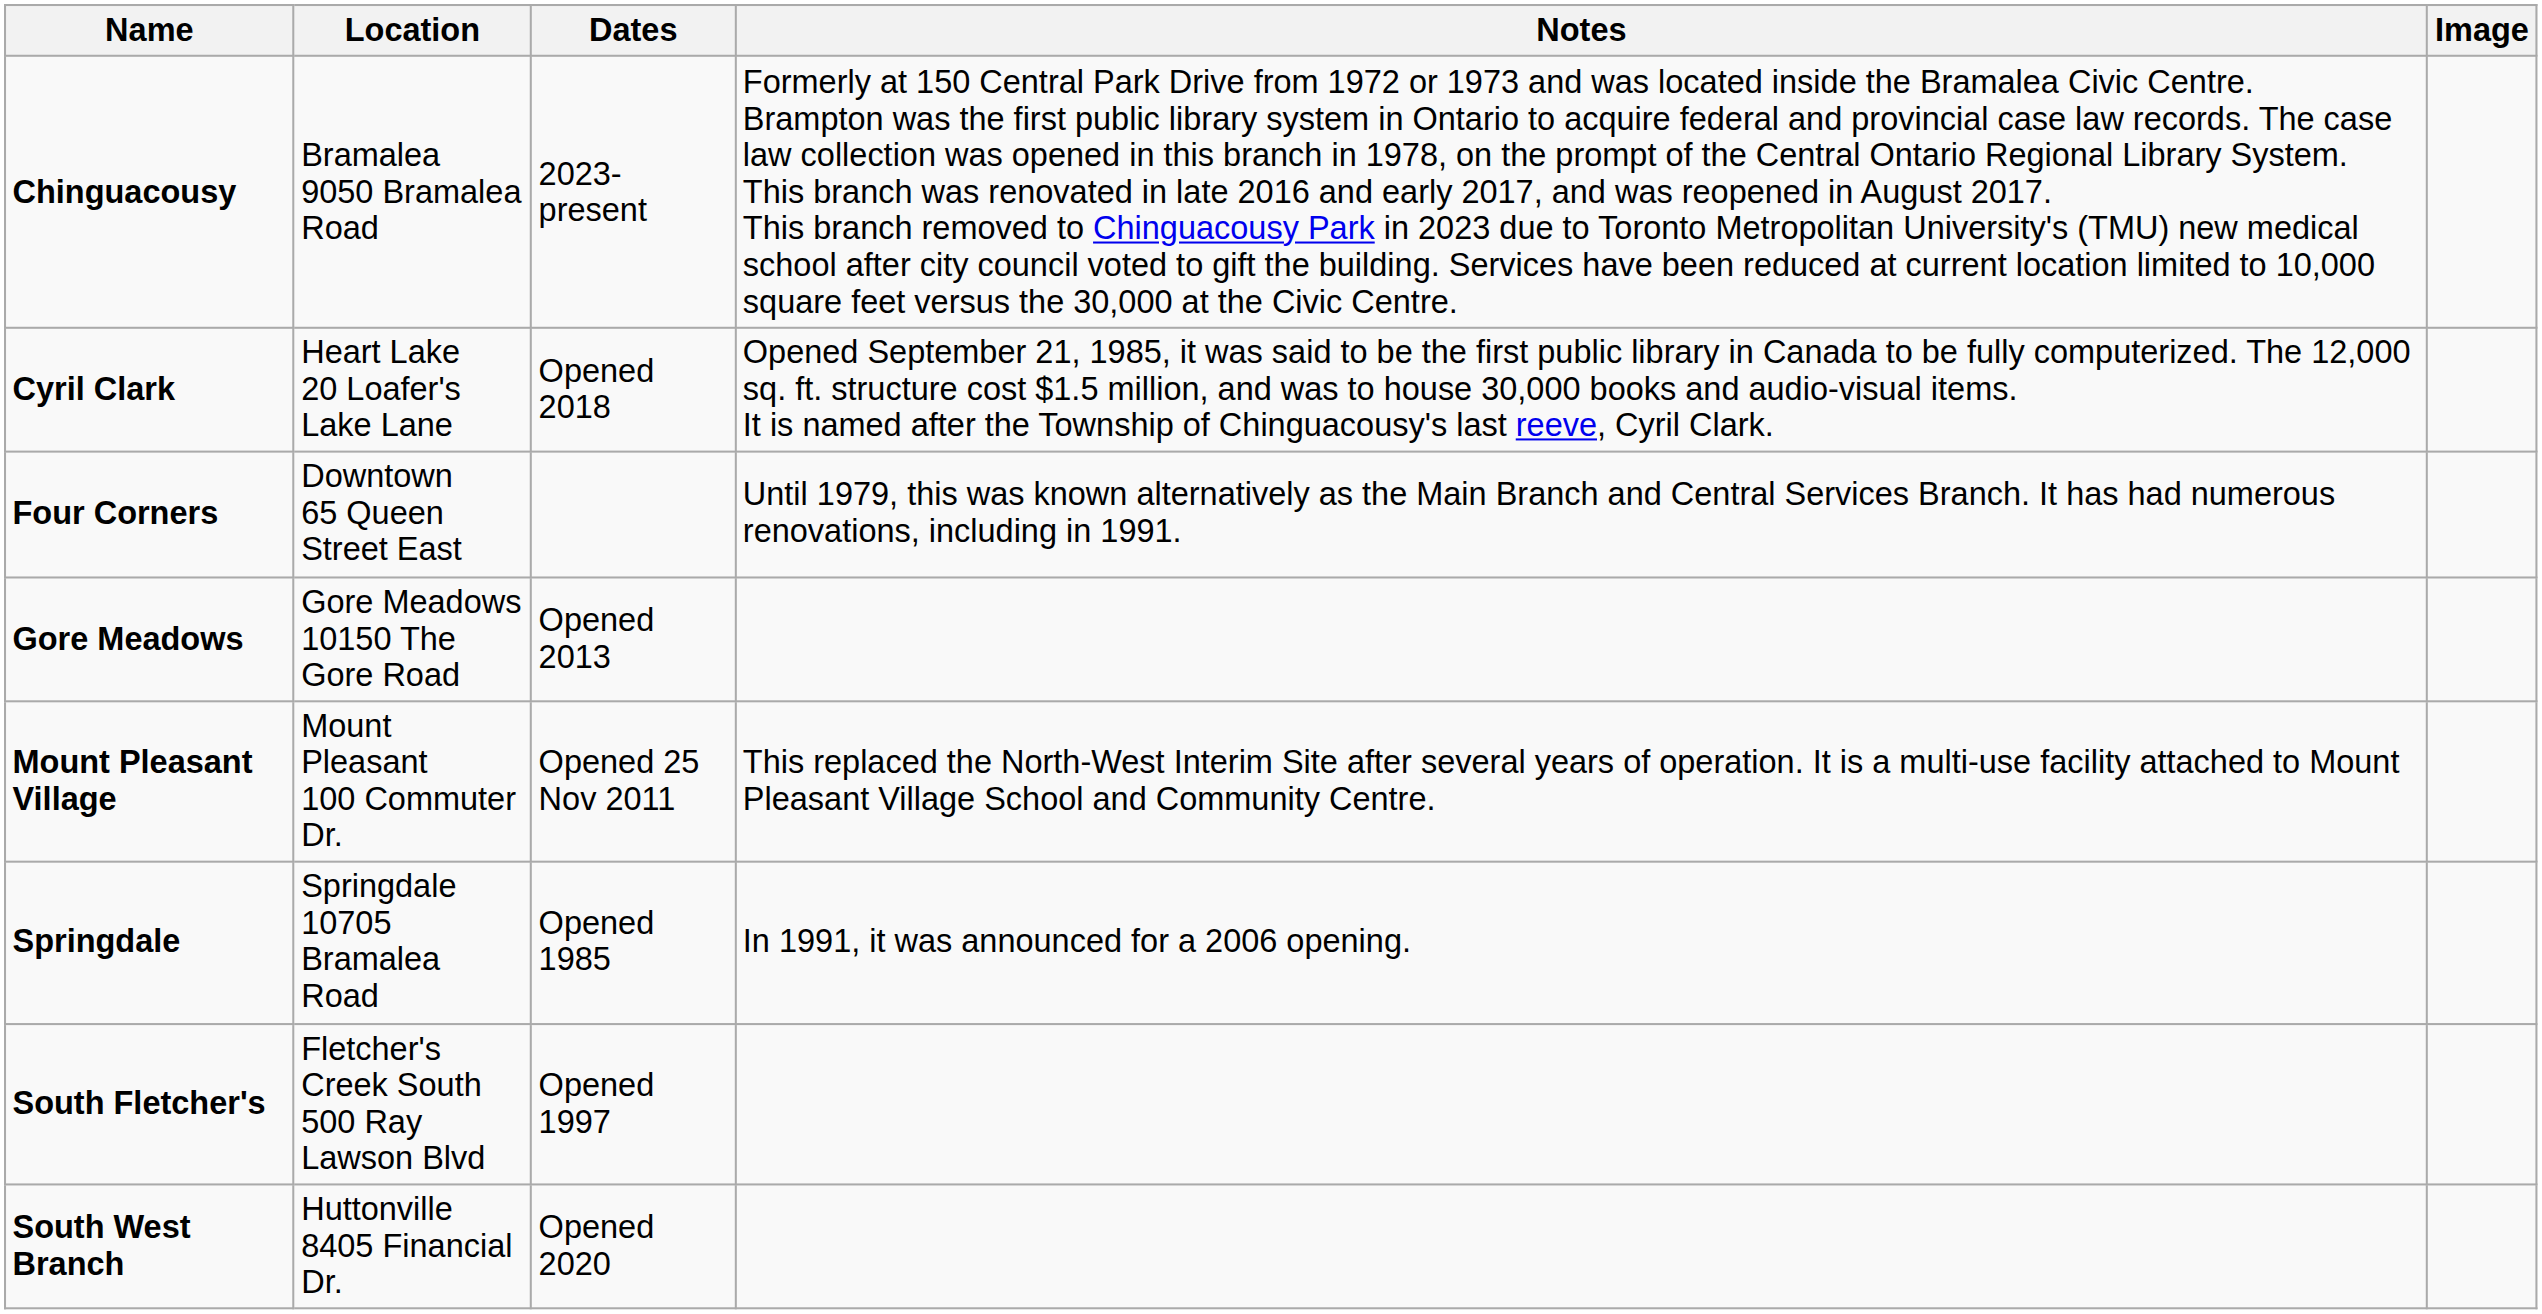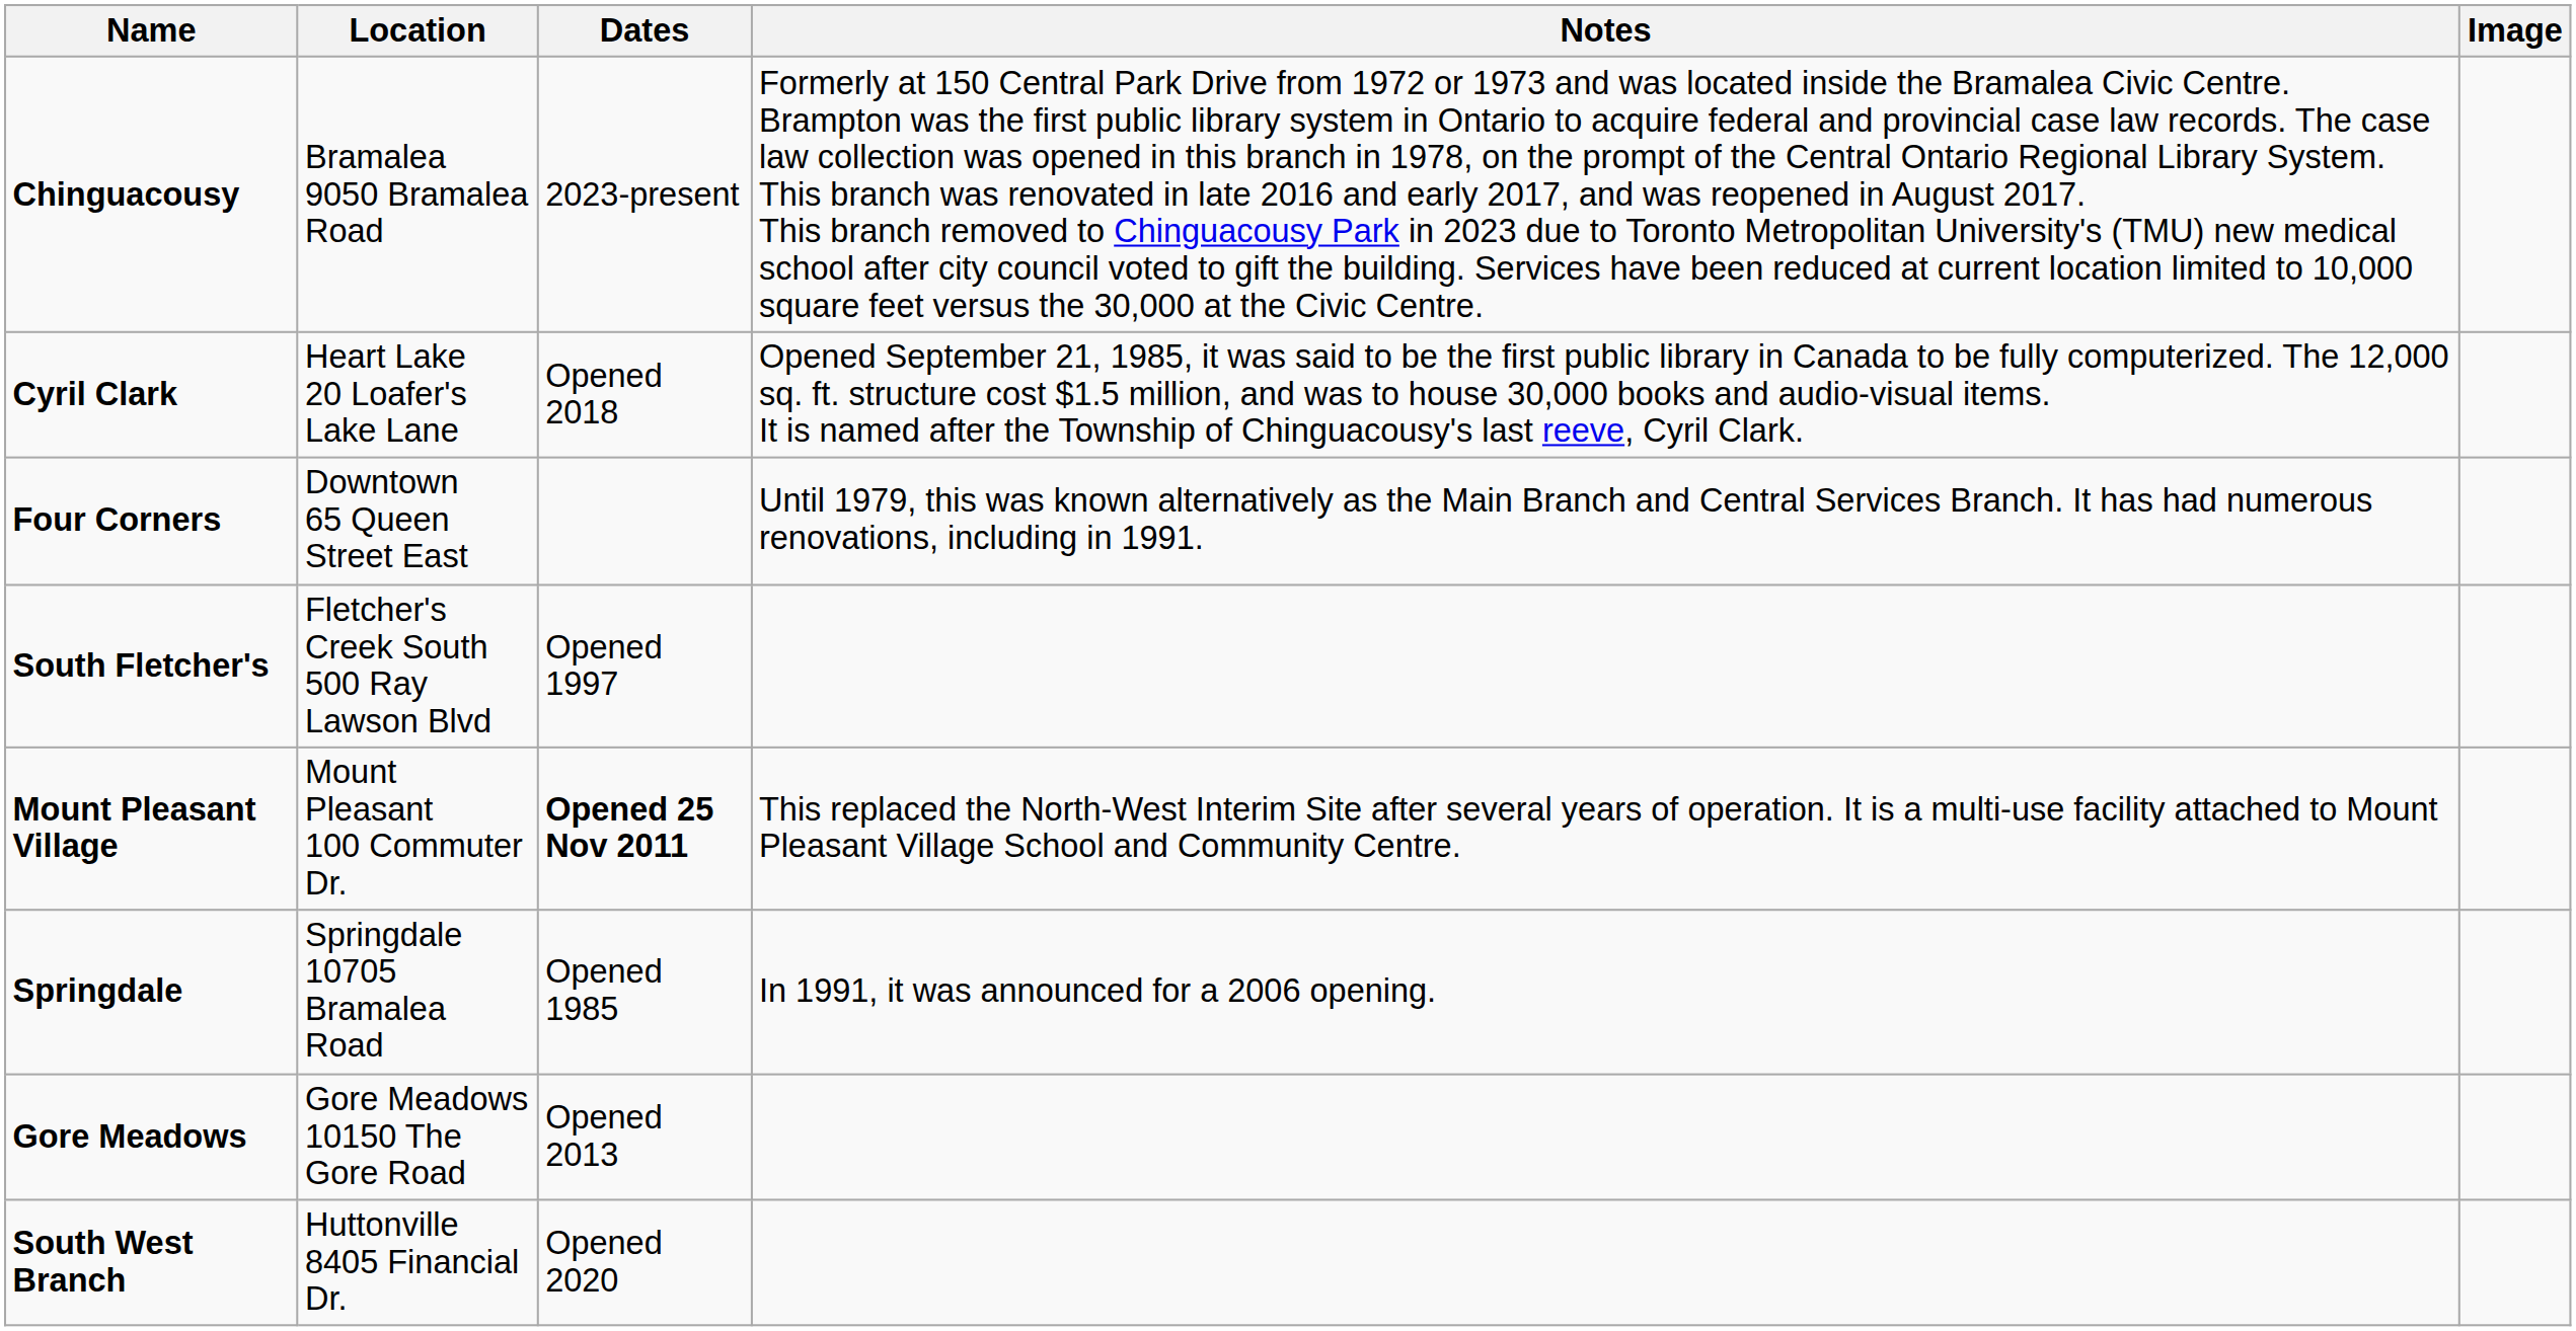rows swapped: Gore Meadows <-> South Fletcher's
Mount Pleasant Village | Dates: normal -> bold
